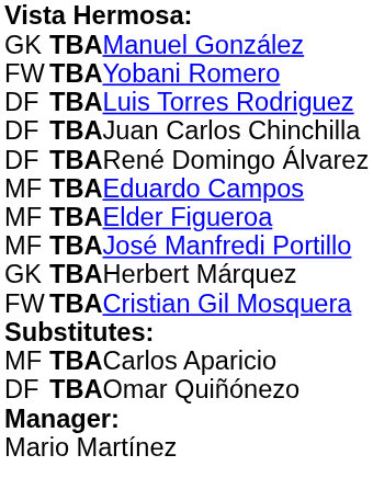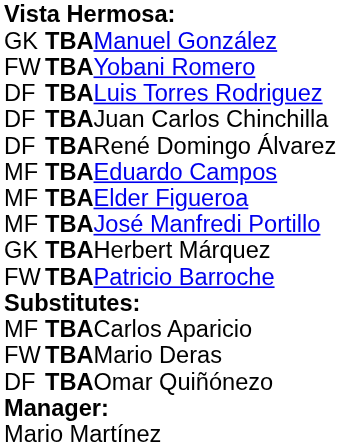+ row: FW | TBA | Patricio Barroche
- row: FW | TBA | Cristian Gil Mosquera
+ row: FW | TBA | Mario Deras
